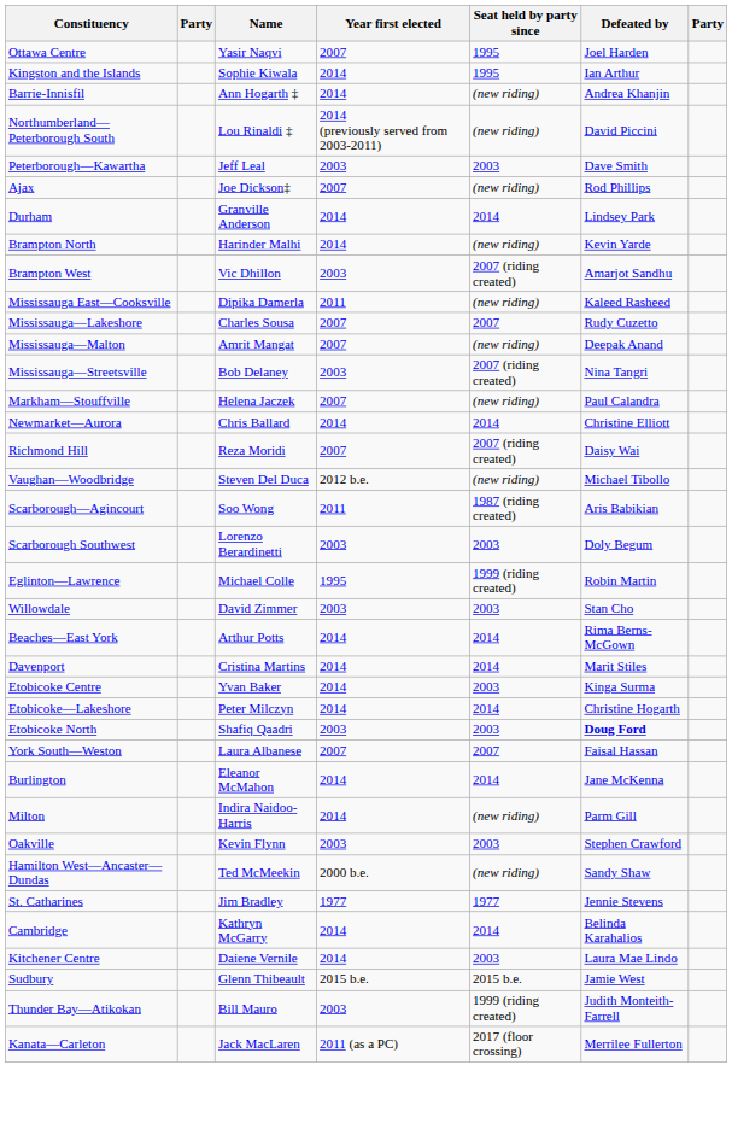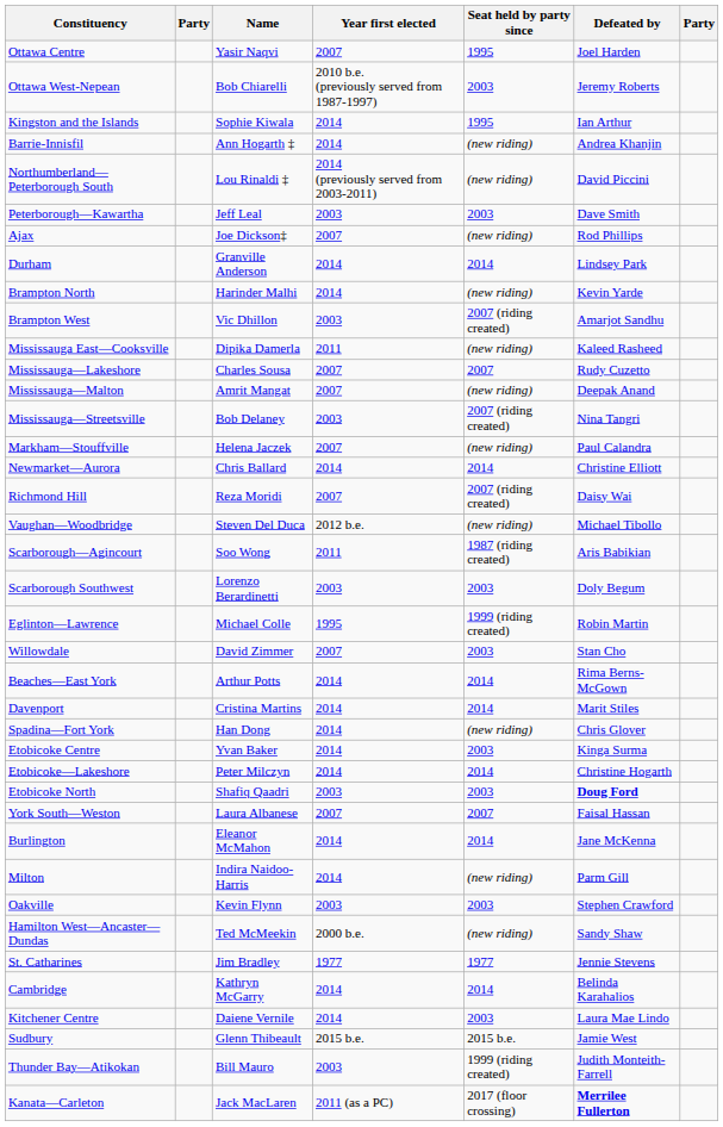+ row: Ottawa West-Nepean | Bob Chiarelli | 2010 b.e. (previously served from 1987-1997) | 2003 | Jeremy Roberts
Willowdale | Year first elected: 2003 -> 2007
+ row: Spadina—Fort York | Han Dong | 2014 | (new riding) | Chris Glover
Kanata—Carleton | Defeated by: normal -> bold
